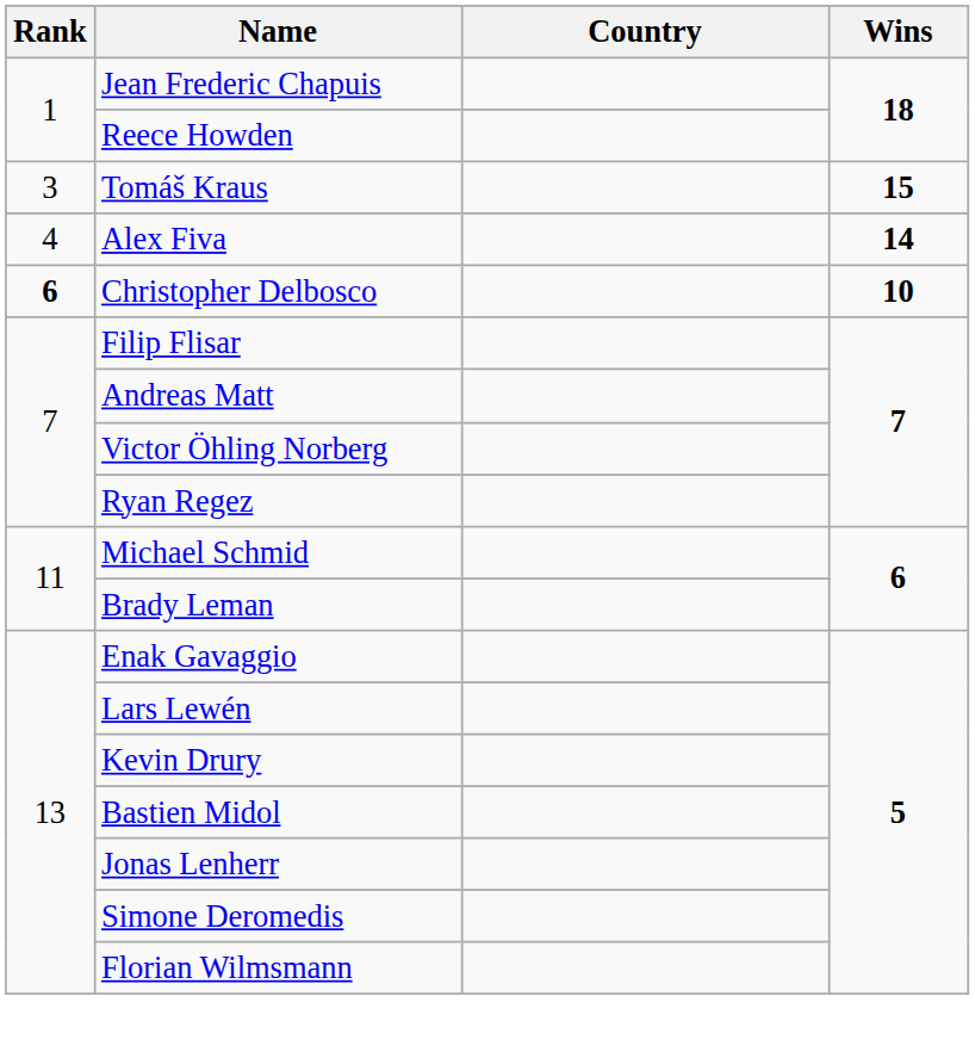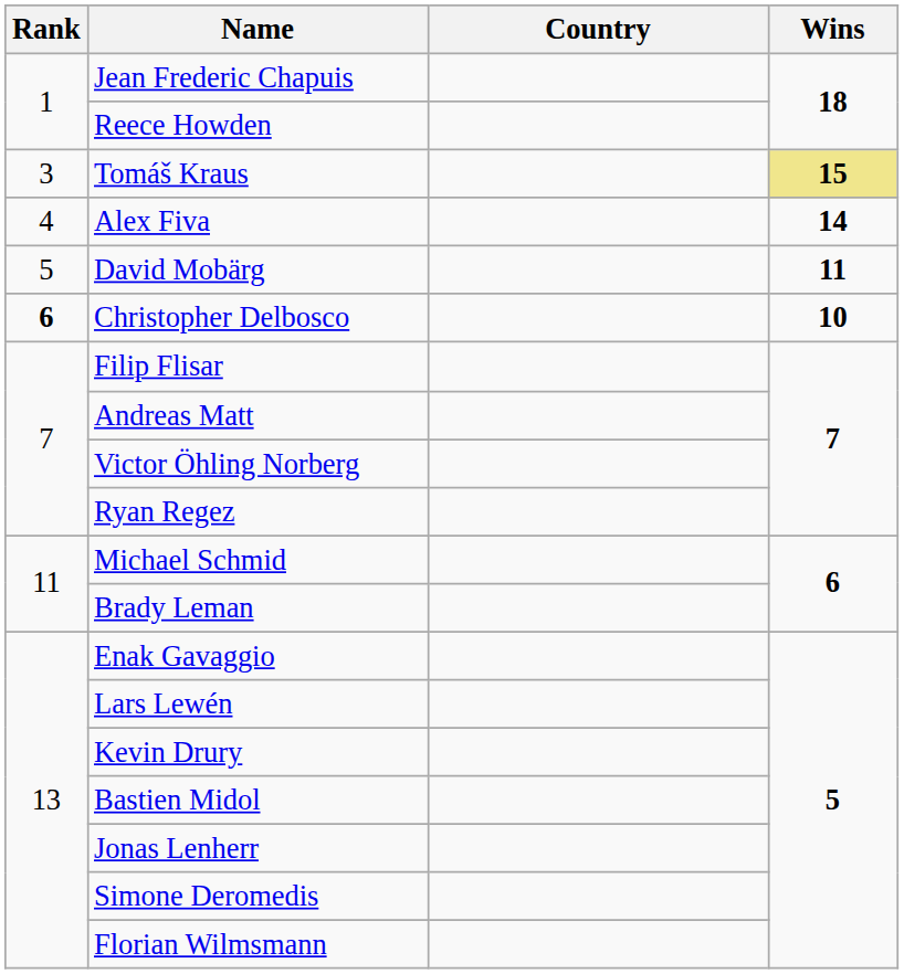Tomáš Kraus | Wins: no background -> khaki background
+ row: 5 | David Mobärg | 11
